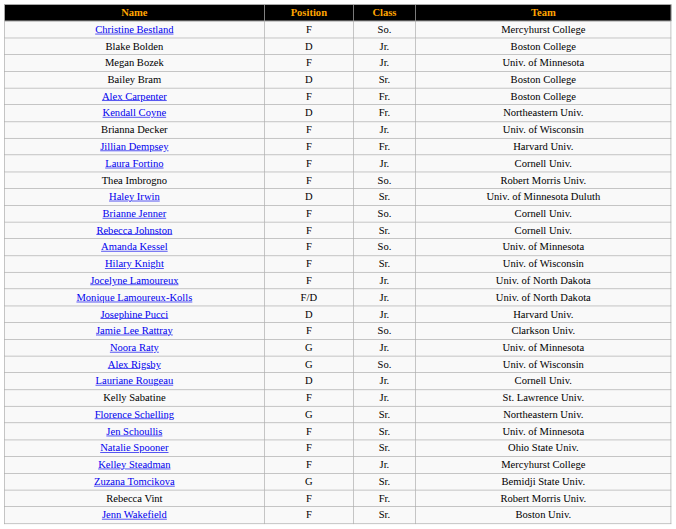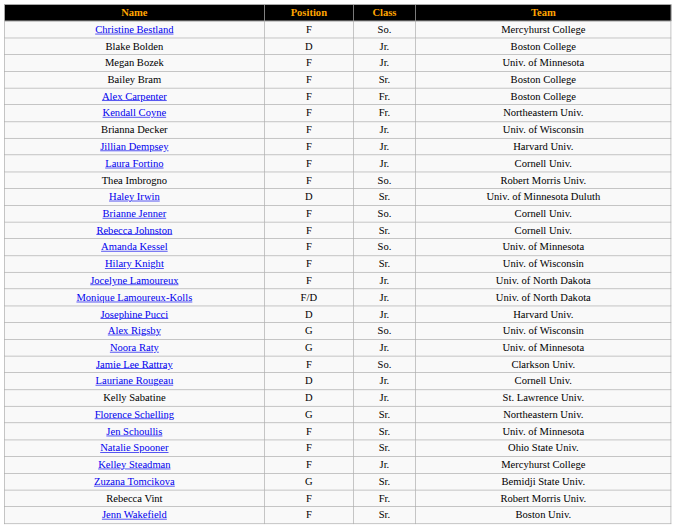Bailey Bram | Position: D -> F
Kendall Coyne | Position: D -> F
Jillian Dempsey | Class: Fr. -> Jr.
rows swapped: Jamie Lee Rattray <-> Alex Rigsby
Kelly Sabatine | Position: F -> D
